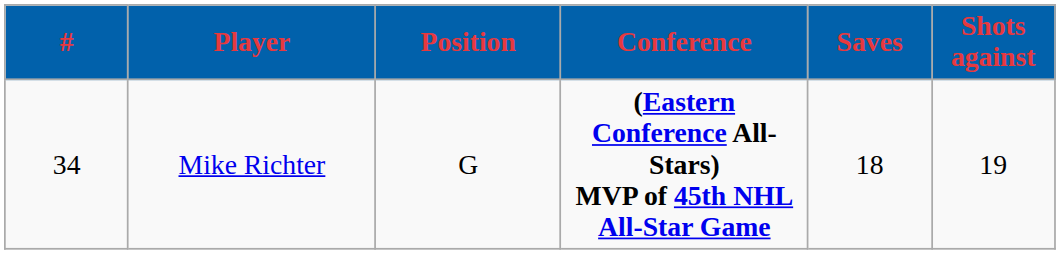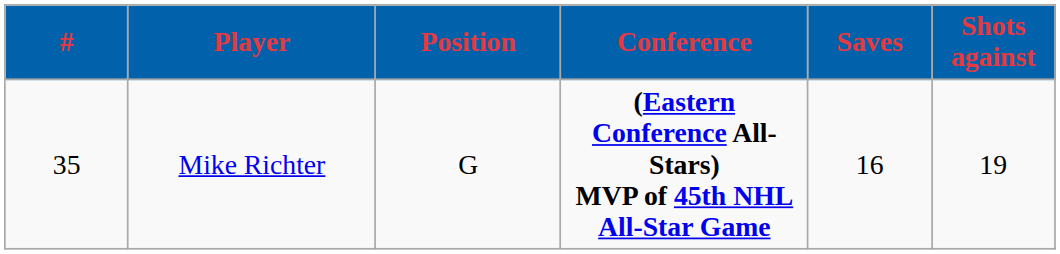Mike Richter | #: 34 -> 35
Mike Richter | Saves: 18 -> 16
